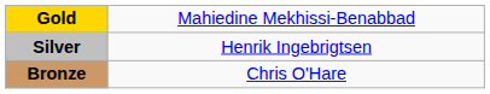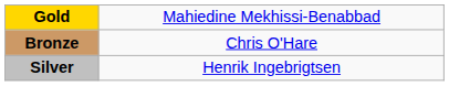rows swapped: Silver <-> Bronze
